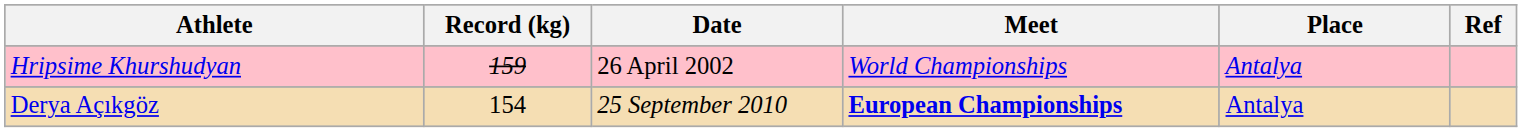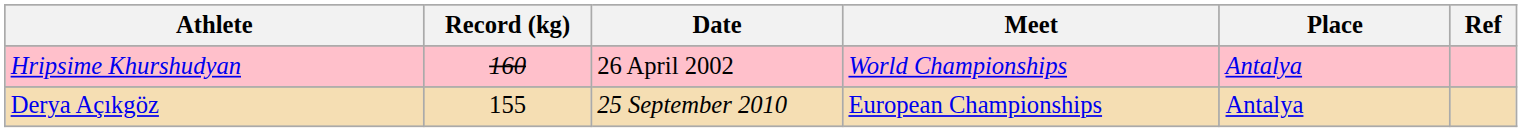Hripsime Khurshudyan | Record (kg): 159 -> 160
Derya Açıkgöz | Record (kg): 154 -> 155
Derya Açıkgöz | Meet: bold -> normal
